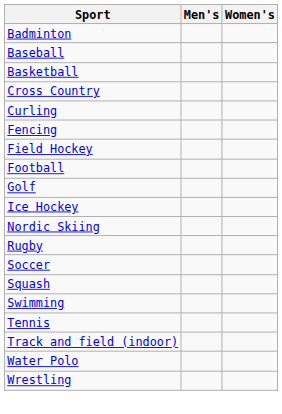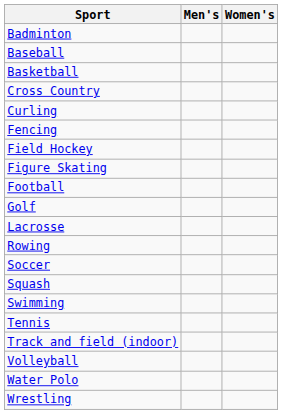+ row: Figure Skating
- row: Ice Hockey
+ row: Lacrosse
- row: Nordic Skiing
+ row: Rowing
- row: Rugby
+ row: Volleyball
